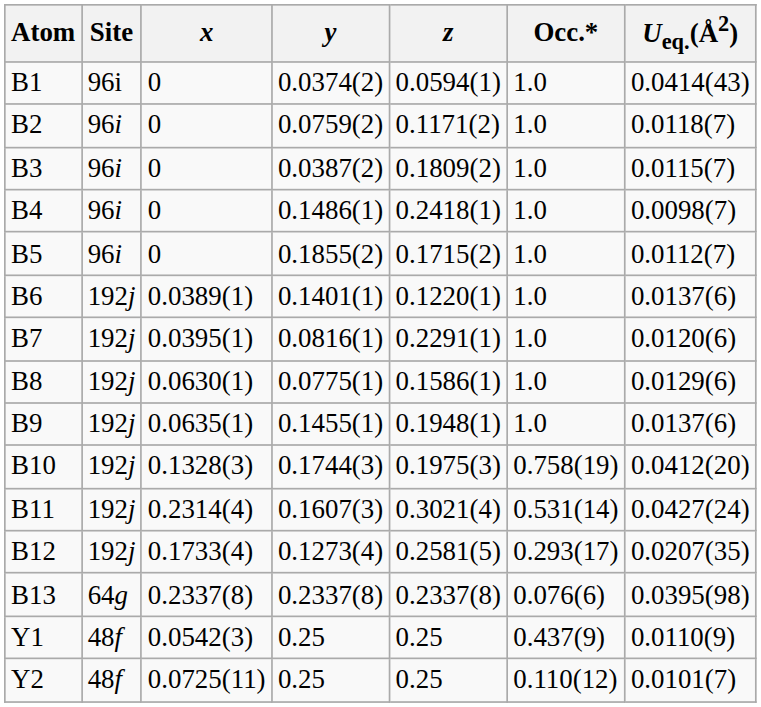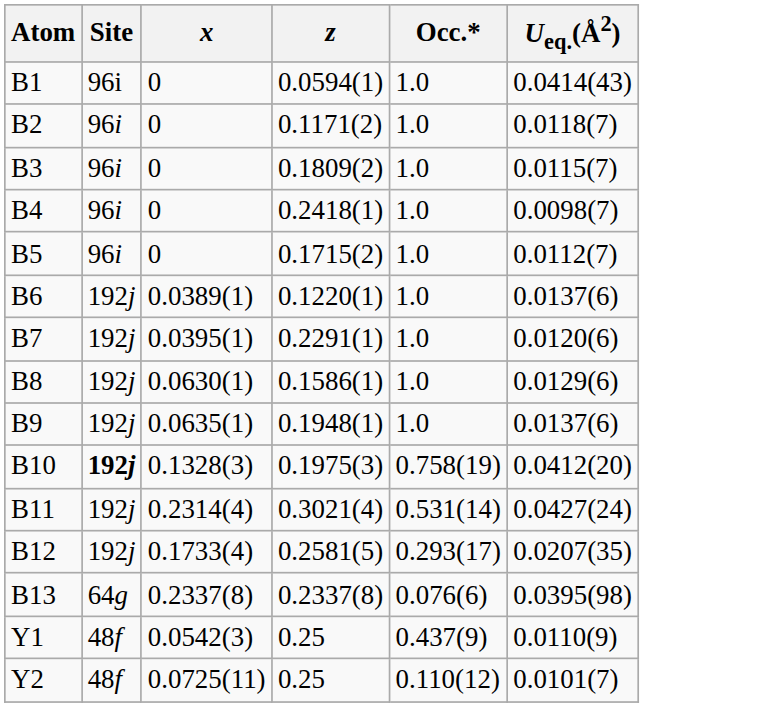- column: y | 0.0374(2) | 0.0759(2) | 0.0387(2) | 0.1486(1) | 0.1855(2) | 0.1401(1) | 0.0816(1) | 0.0775(1) | 0.1455(1) | 0.1744(3) | 0.1607(3) | 0.1273(4) | 0.2337(8) | 0.25 | 0.25
B10 | Site: normal -> bold
